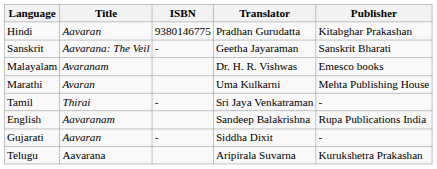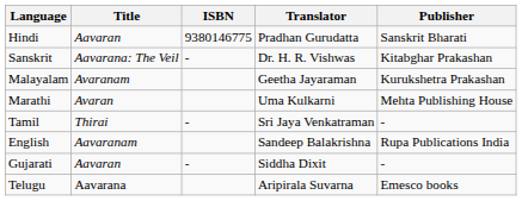Hindi | Publisher: Kitabghar Prakashan -> Sanskrit Bharati
Sanskrit | Translator: Geetha Jayaraman -> Dr. H. R. Vishwas
Sanskrit | Publisher: Sanskrit Bharati -> Kitabghar Prakashan
Malayalam | Translator: Dr. H. R. Vishwas -> Geetha Jayaraman
Malayalam | Publisher: Emesco books -> Kurukshetra Prakashan
Telugu | Publisher: Kurukshetra Prakashan -> Emesco books
